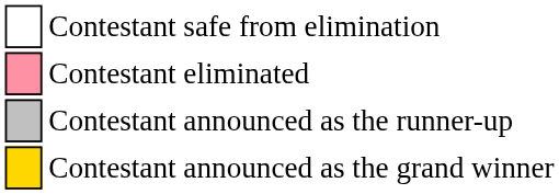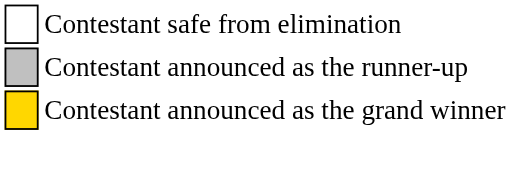- row: Contestant eliminated
